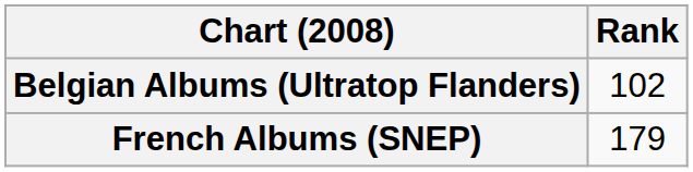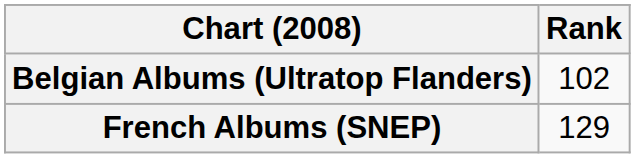French Albums (SNEP) | Rank: 179 -> 129
